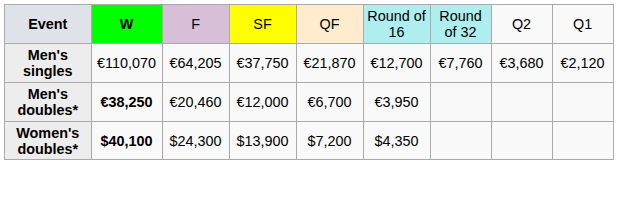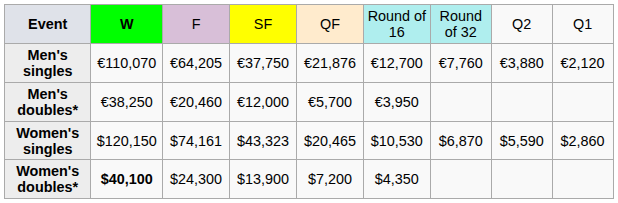Men's singles | column 5: €21,870 -> €21,876
Men's singles | column 8: €3,680 -> €3,880
Men's doubles* | column 2: bold -> normal
Men's doubles* | column 5: €6,700 -> €5,700
+ row: Women's singles | $120,150 | $74,161 | $43,323 | $20,465 | $10,530 | $6,870 | $5,590 | $2,860
